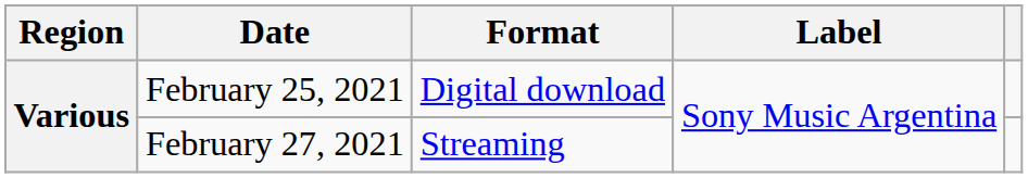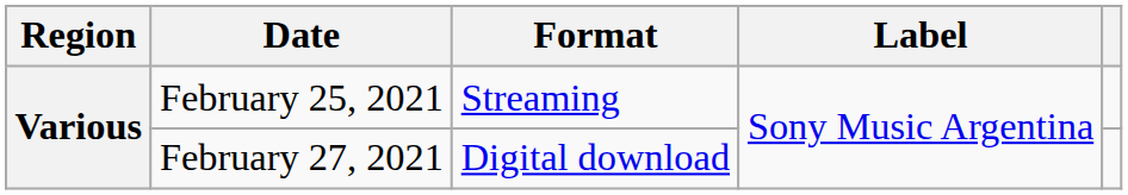February 25, 2021 | Format: Digital download -> Streaming
February 27, 2021 | Format: Streaming -> Digital download
